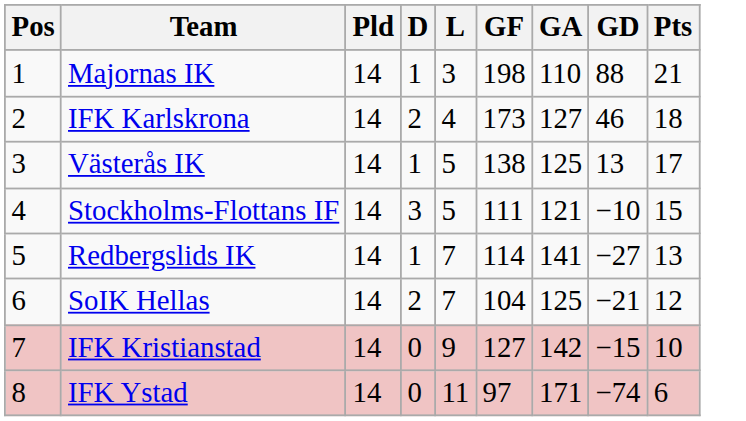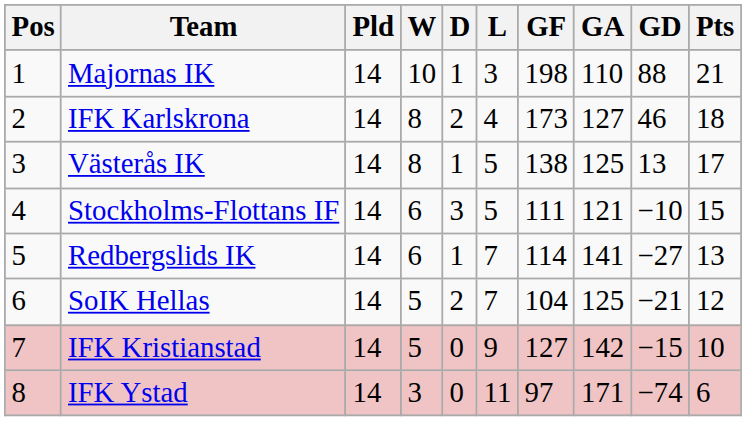+ column: W | 10 | 8 | 8 | 6 | 6 | 5 | 5 | 3
